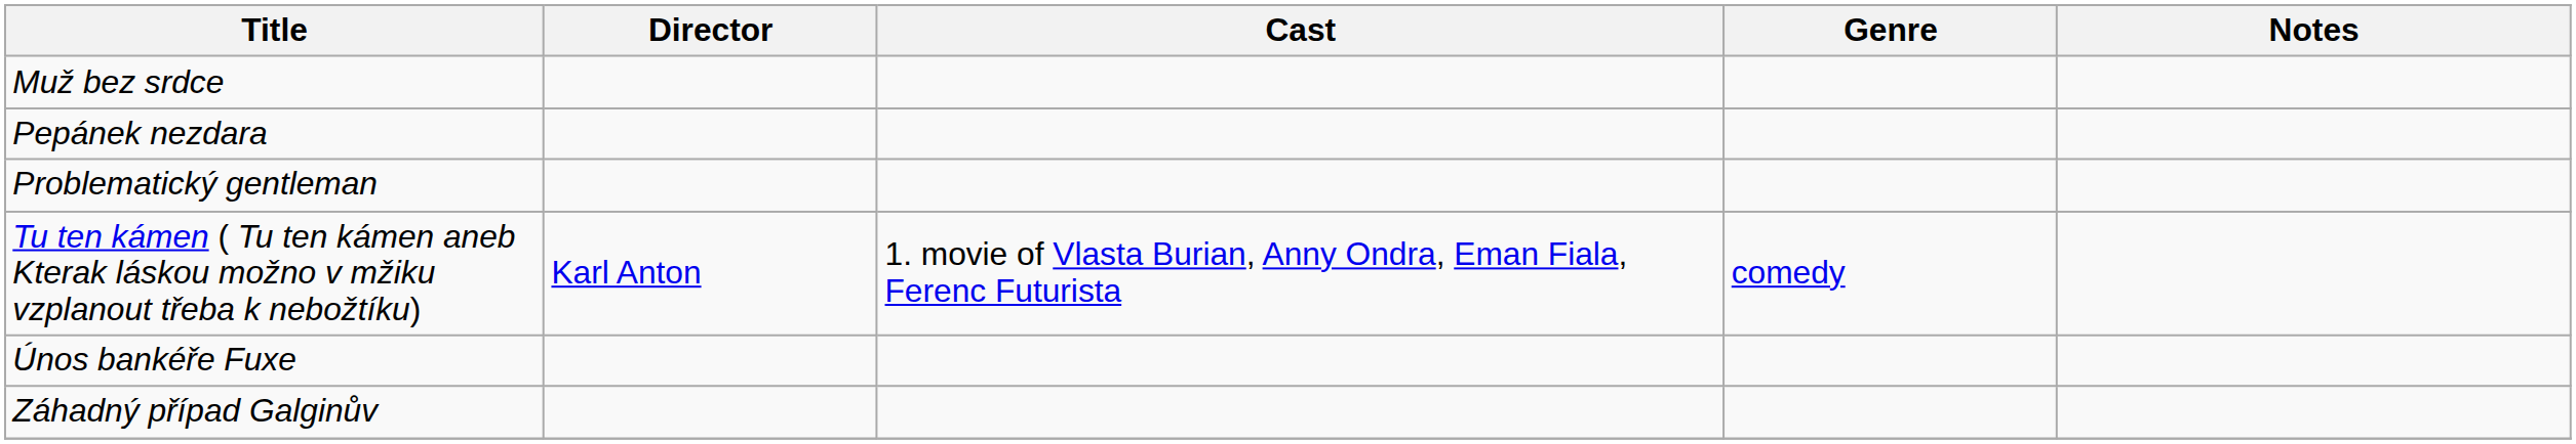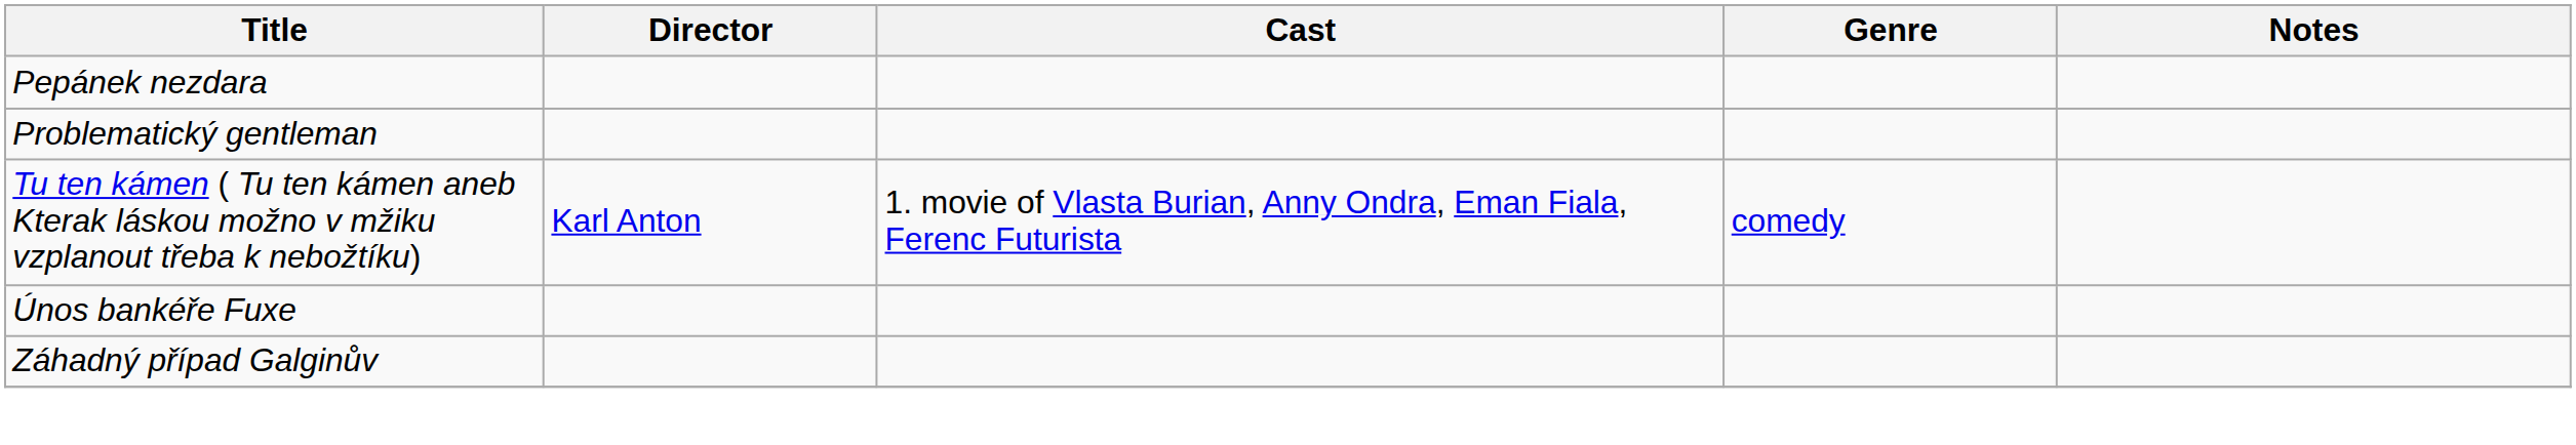- row: Muž bez srdce
